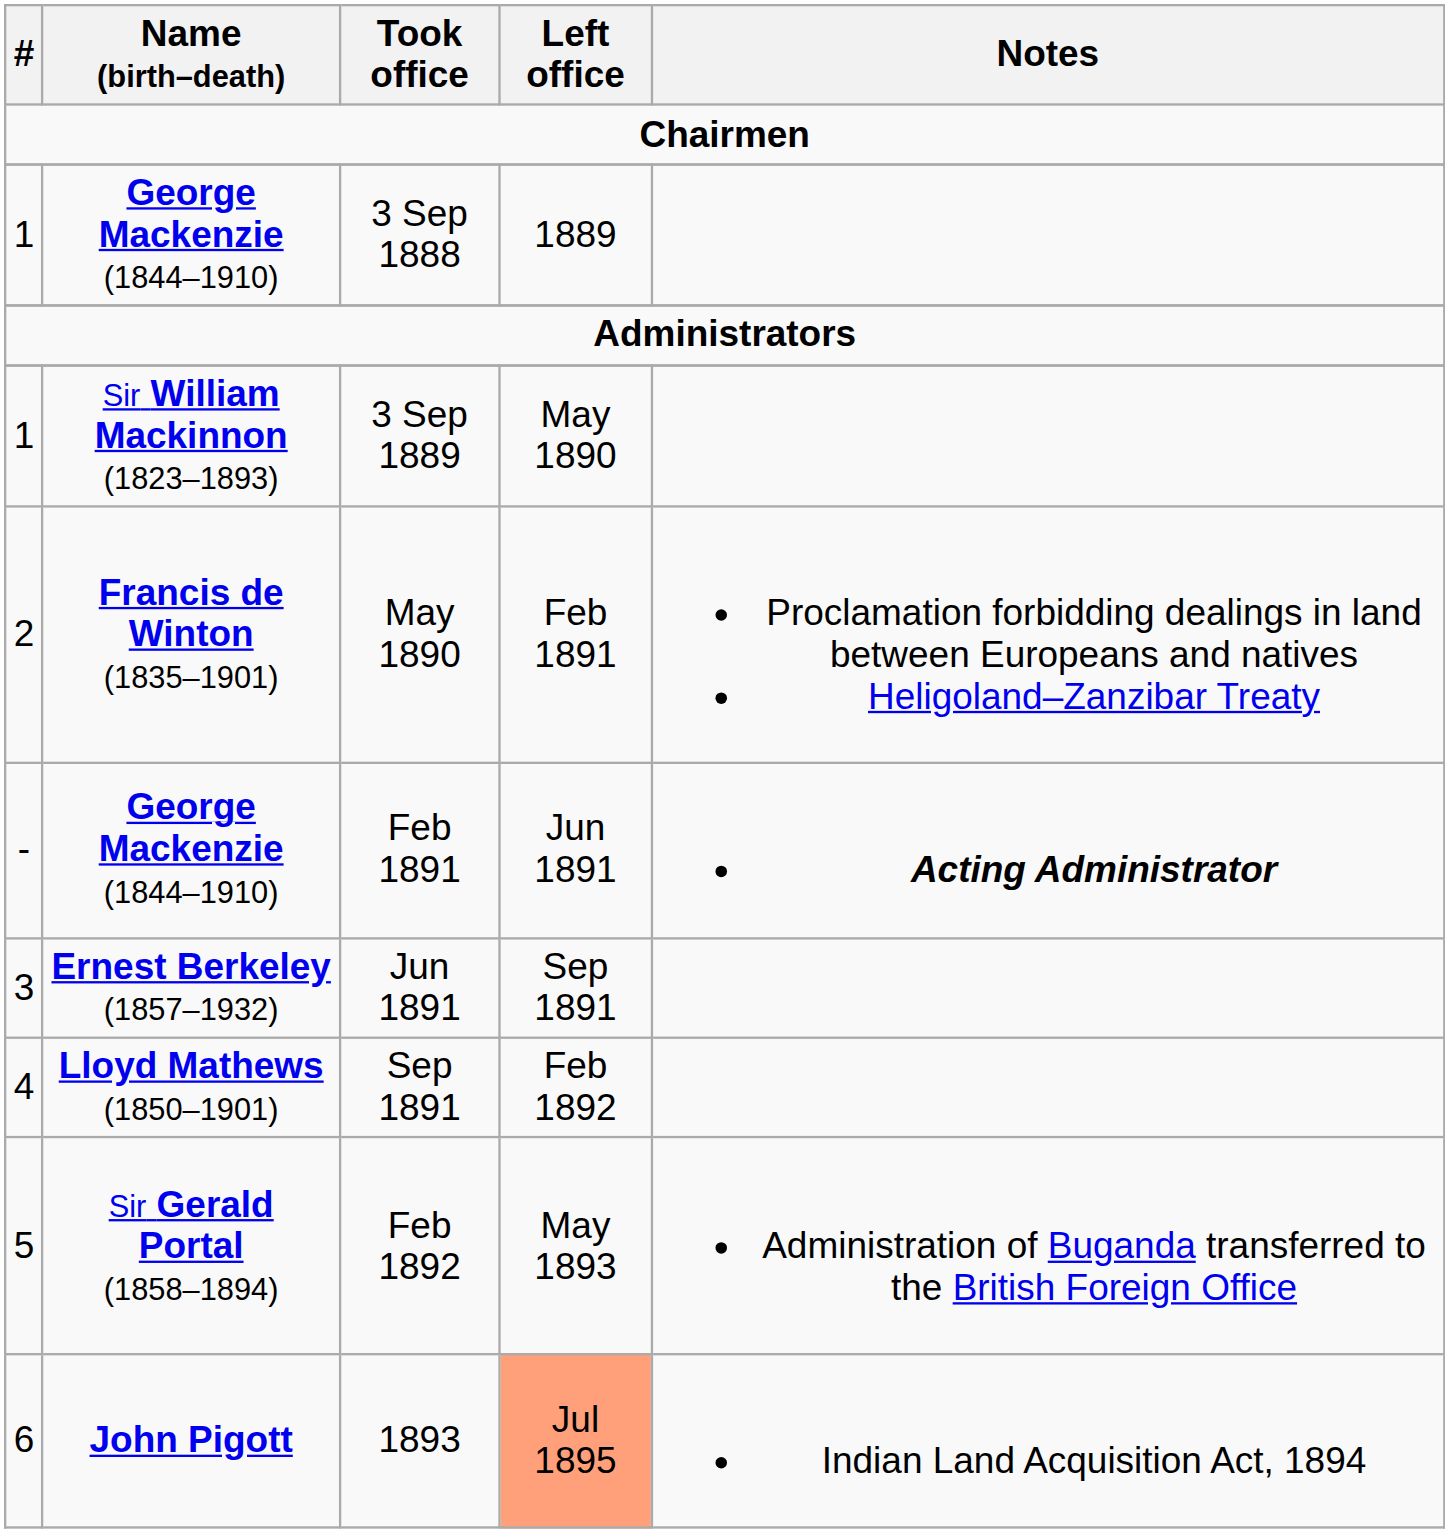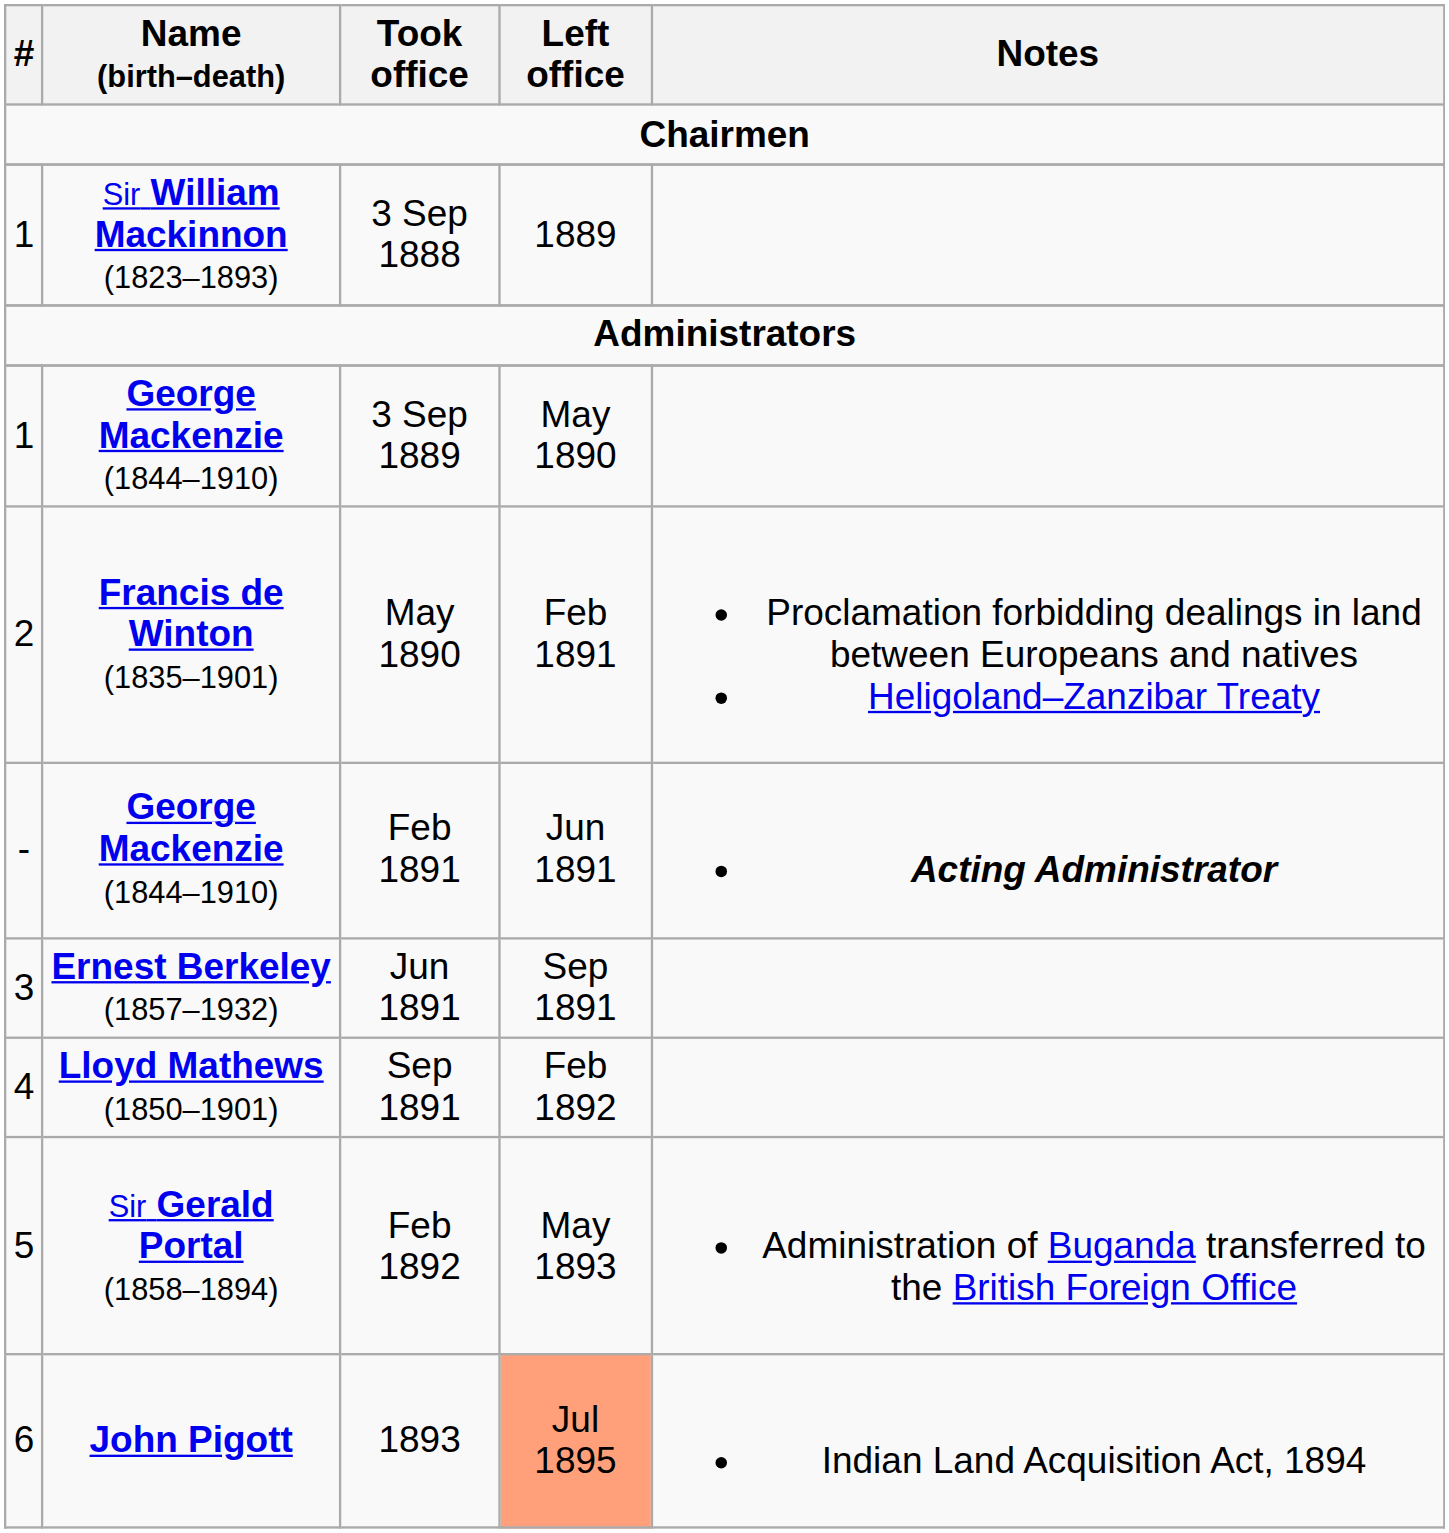3 Sep 1888 | Name (birth–death): George Mackenzie (1844–1910) -> Sir William Mackinnon (1823–1893)
3 Sep 1889 | Name (birth–death): Sir William Mackinnon (1823–1893) -> George Mackenzie (1844–1910)
